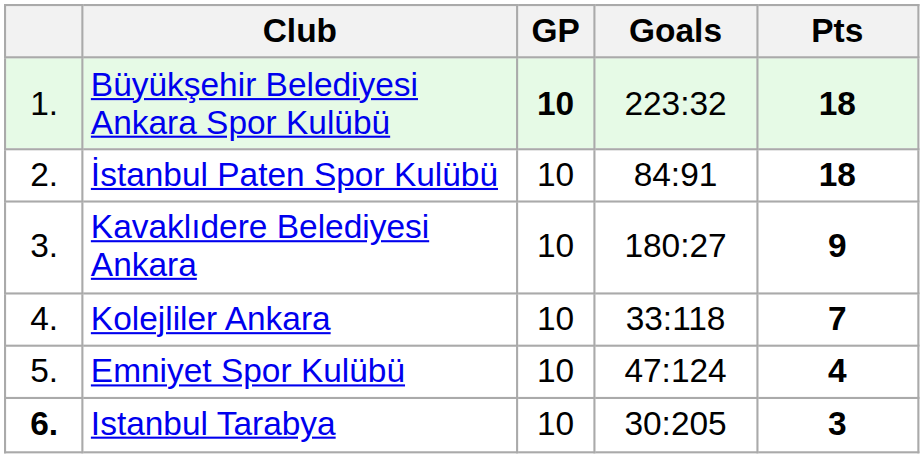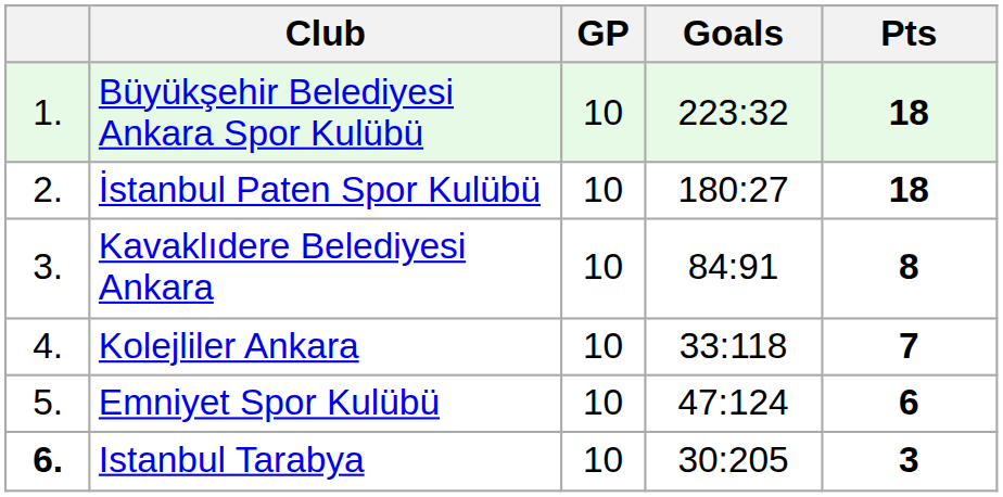Büyükşehir Belediyesi Ankara Spor Kulübü | GP: bold -> normal
İstanbul Paten Spor Kulübü | Goals: 84:91 -> 180:27
Kavaklıdere Belediyesi Ankara | Goals: 180:27 -> 84:91
Kavaklıdere Belediyesi Ankara | Pts: 9 -> 8
Emniyet Spor Kulübü | Pts: 4 -> 6
